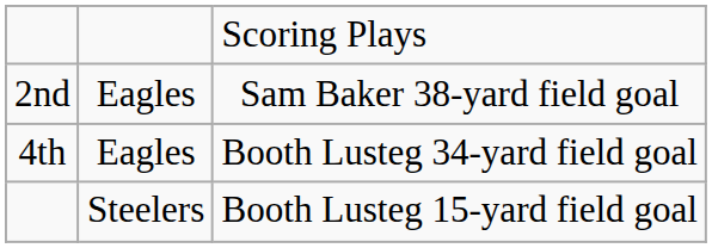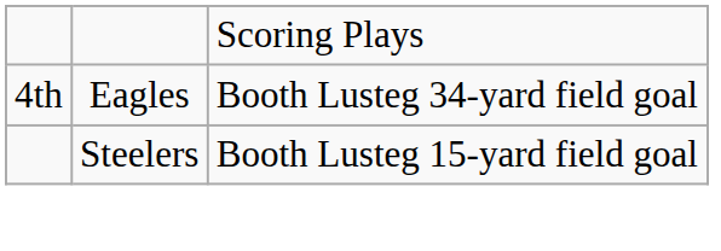- row: 2nd | Eagles | Sam Baker 38-yard field goal
